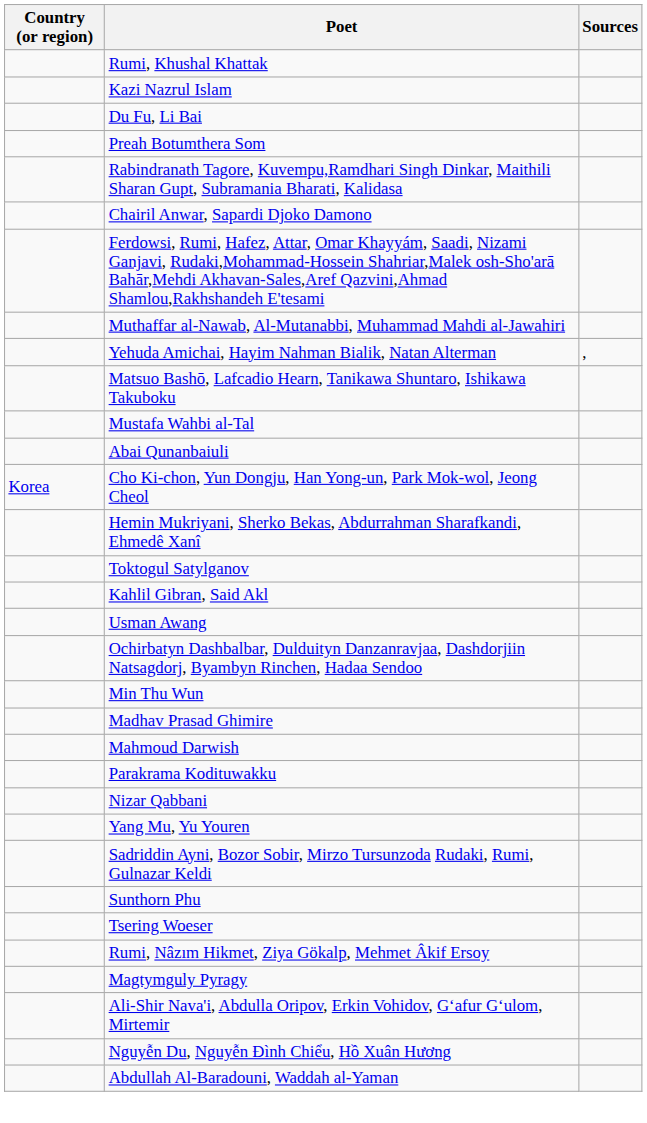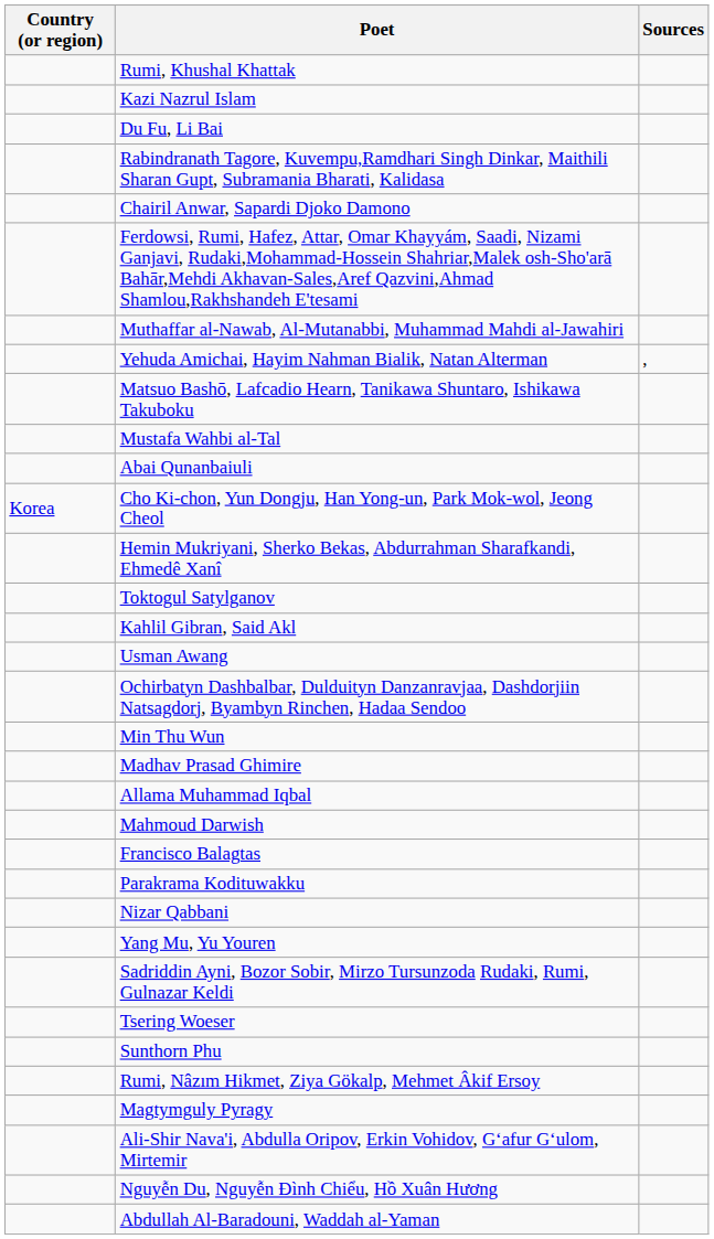- row: Preah Botumthera Som
+ row: Allama Muhammad Iqbal
+ row: Francisco Balagtas
rows swapped: Sunthorn Phu <-> Tsering Woeser
